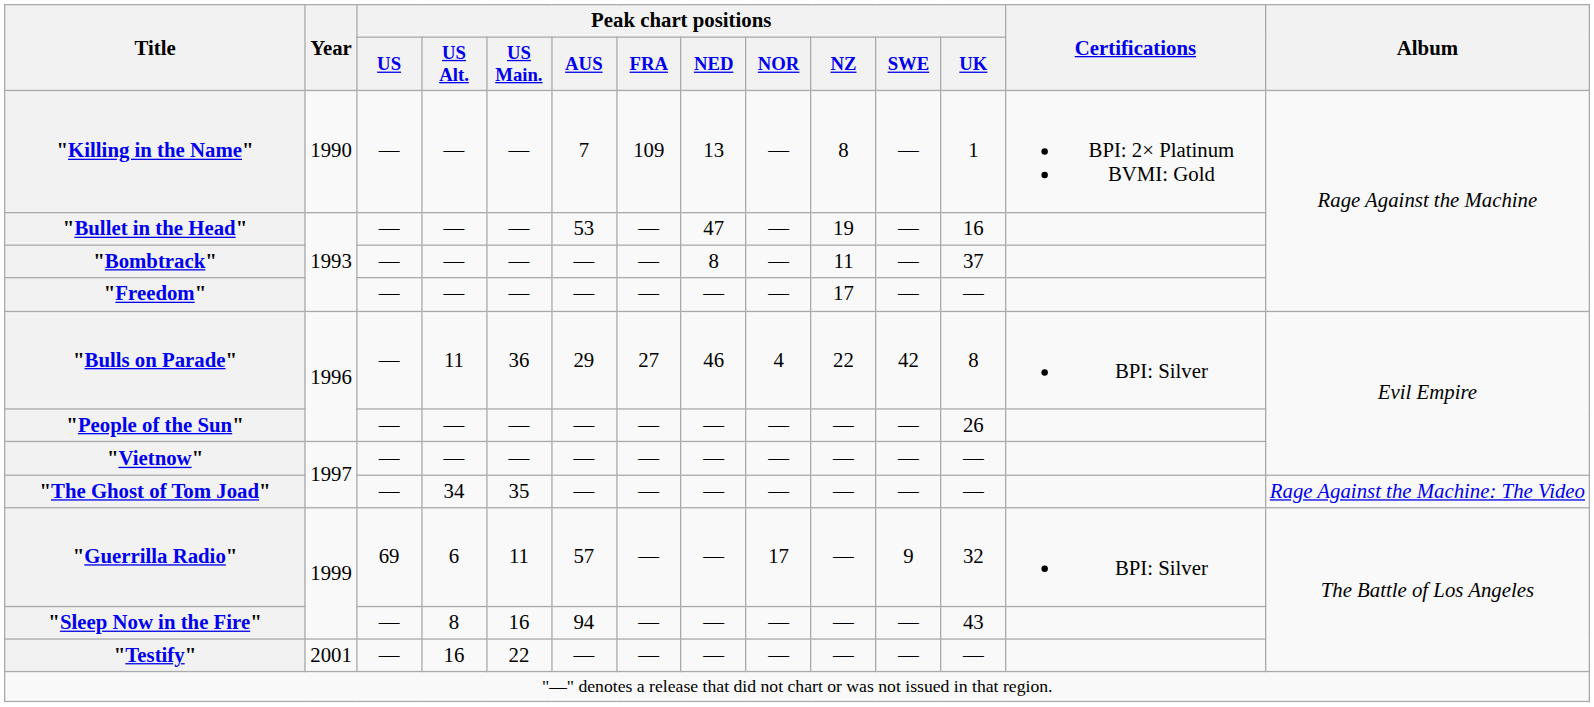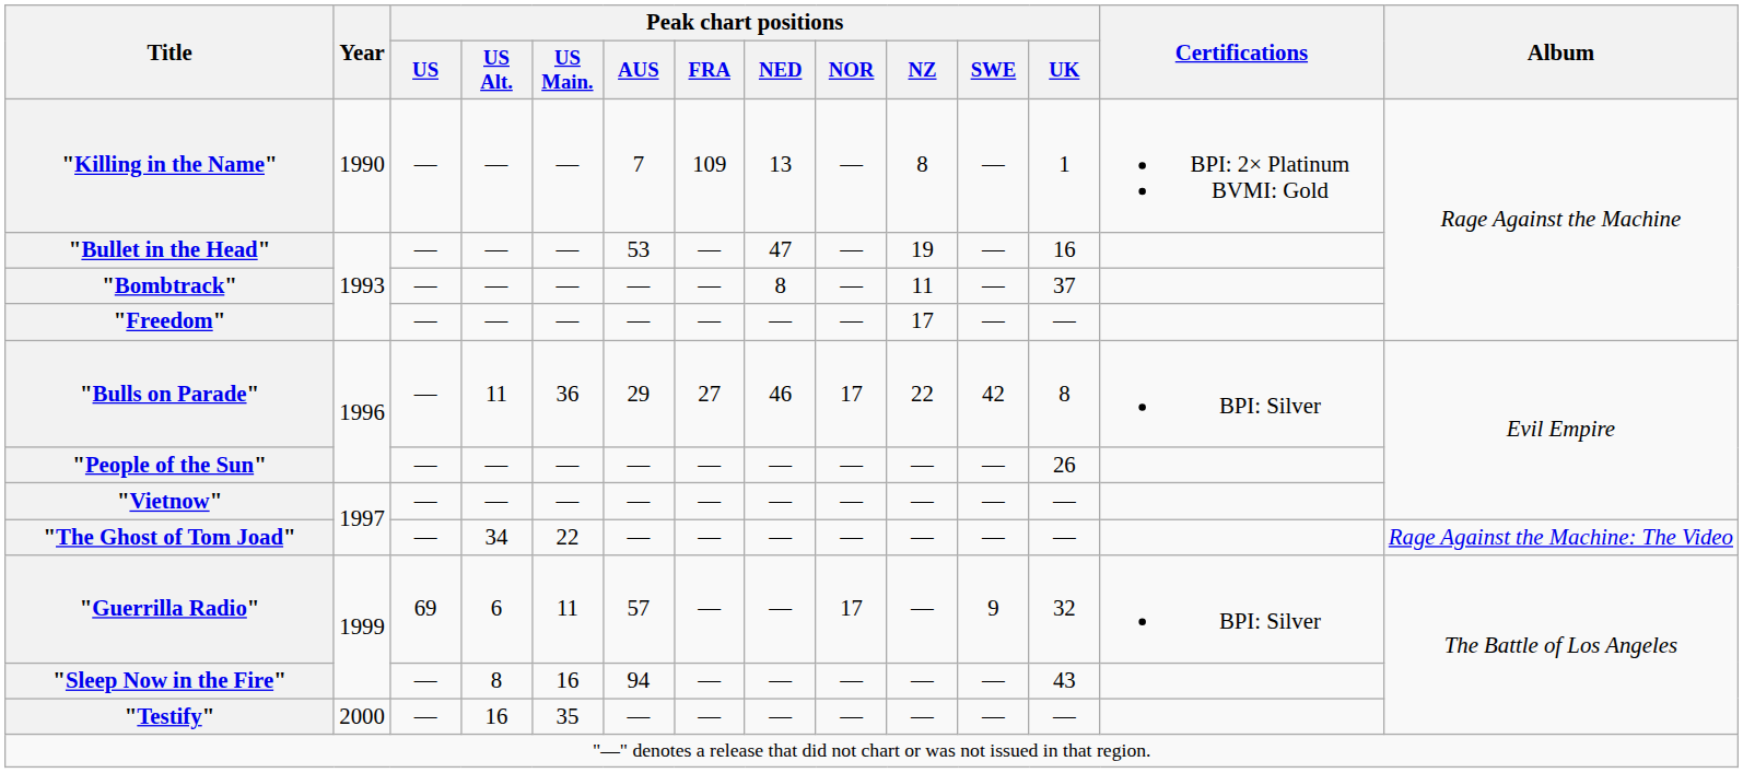"Bulls on Parade" | Peak chart positions / NOR: 4 -> 17
"The Ghost of Tom Joad" | Peak chart positions / US Main.: 35 -> 22
"Testify" | Year: 2001 -> 2000
"Testify" | Peak chart positions / US Main.: 22 -> 35
